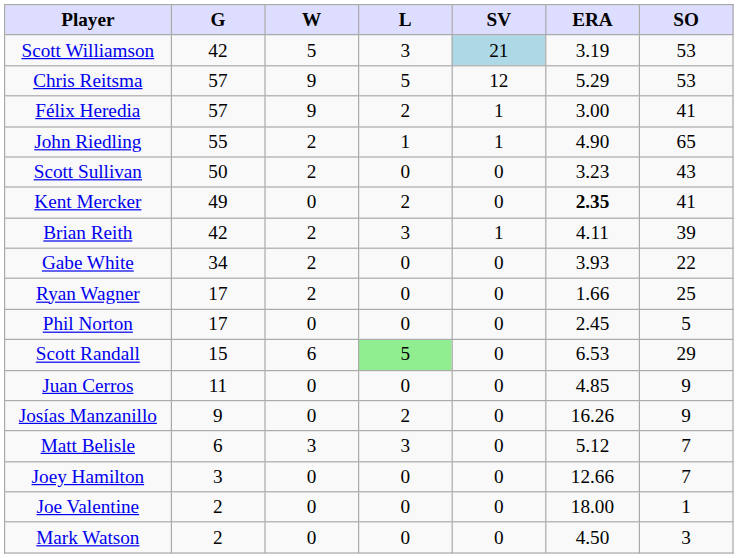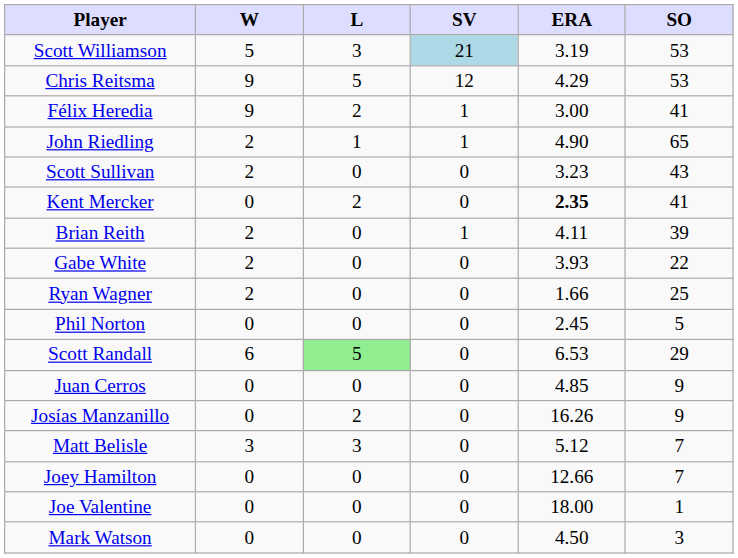- column: G | 42 | 57 | 57 | 55 | 50 | 49 | 42 | 34 | 17 | 17 | 15 | 11 | 9 | 6 | 3 | 2 | 2
Chris Reitsma | ERA: 5.29 -> 4.29
Brian Reith | L: 3 -> 0
